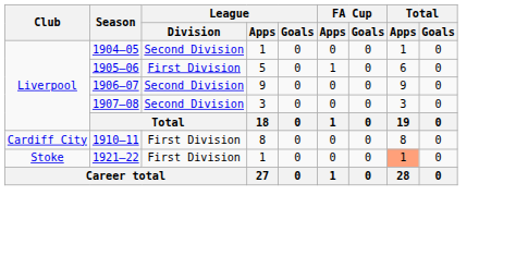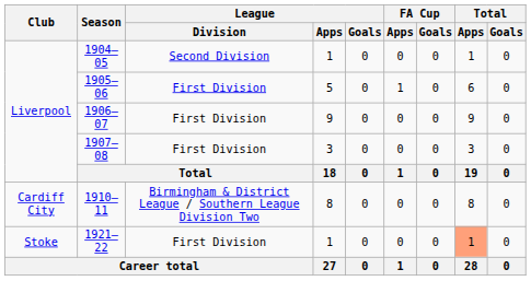1906–07 | League / Division: Second Division -> First Division
1907–08 | League / Division: Second Division -> First Division
1910–11 | League / Division: First Division -> Birmingham & District League / Southern League Division Two
